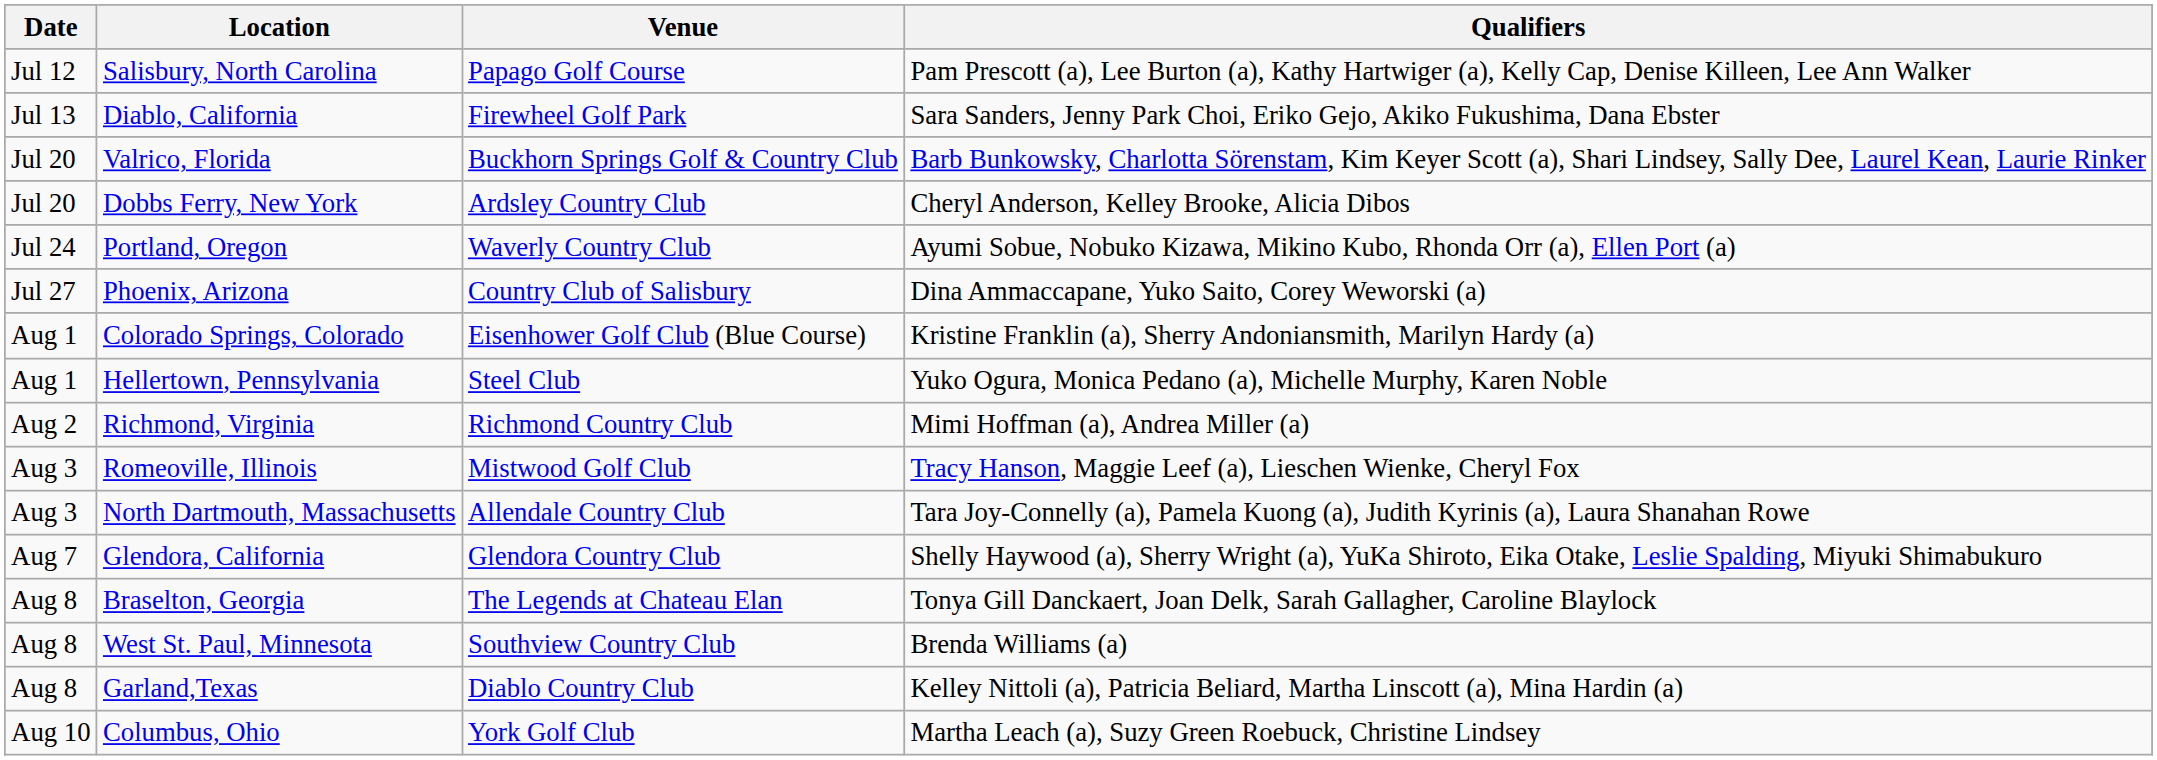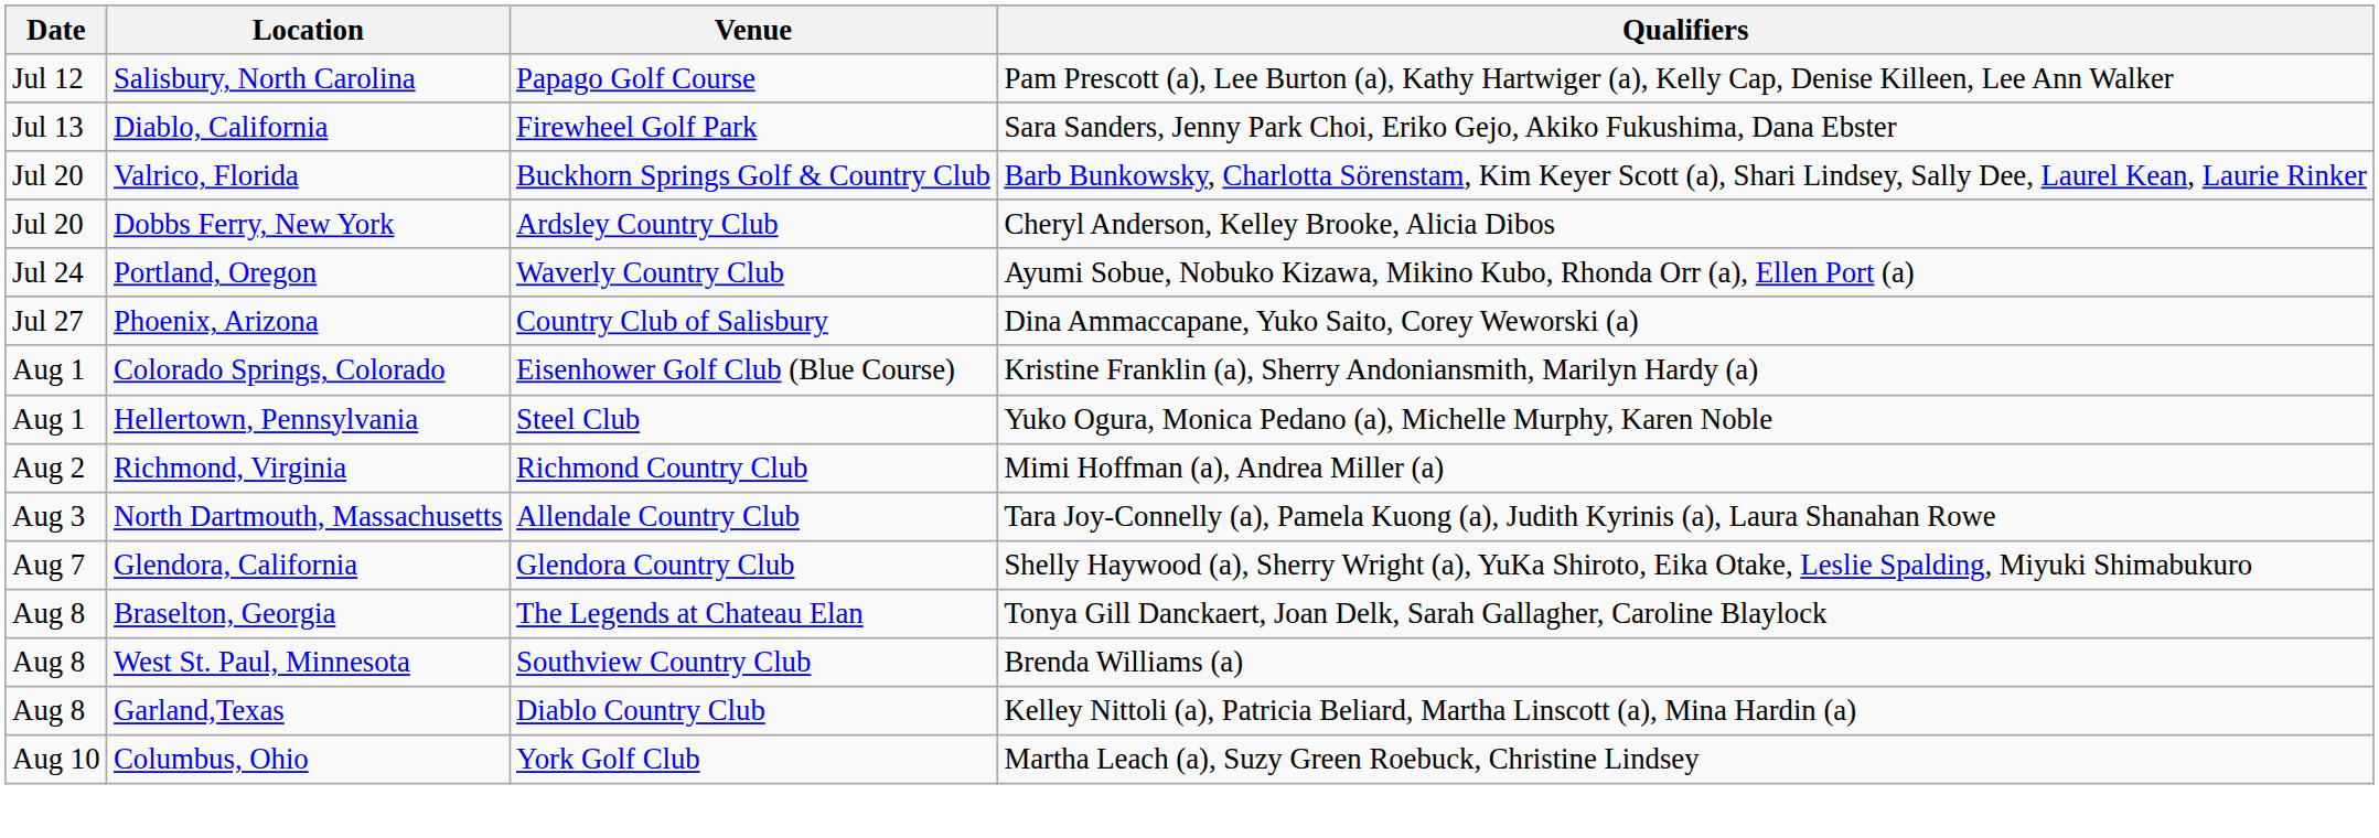- row: Aug 3 | Romeoville, Illinois | Mistwood Golf Club | Tracy Hanson, Maggie Leef (a), Lieschen Wienke, Cheryl Fox
